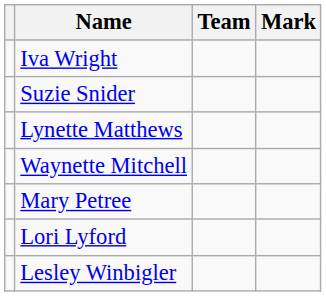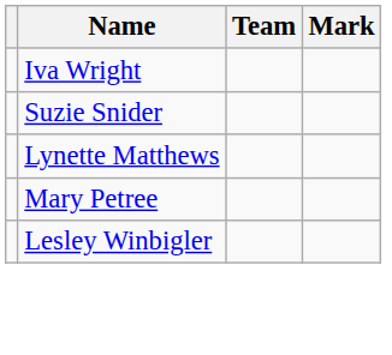- row: Waynette Mitchell
- row: Lori Lyford
